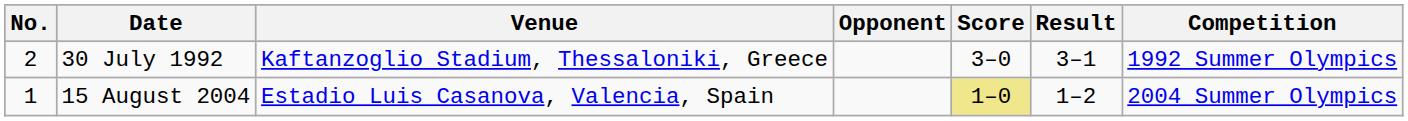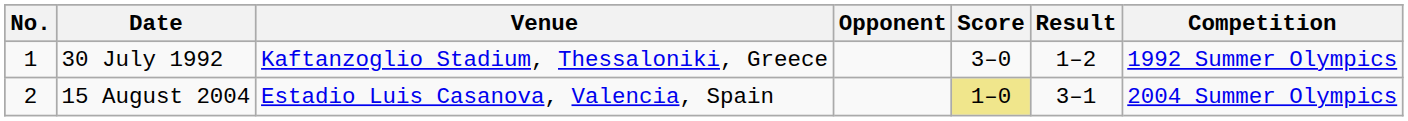30 July 1992 | No.: 2 -> 1
30 July 1992 | Result: 3–1 -> 1–2
15 August 2004 | No.: 1 -> 2
15 August 2004 | Result: 1–2 -> 3–1
